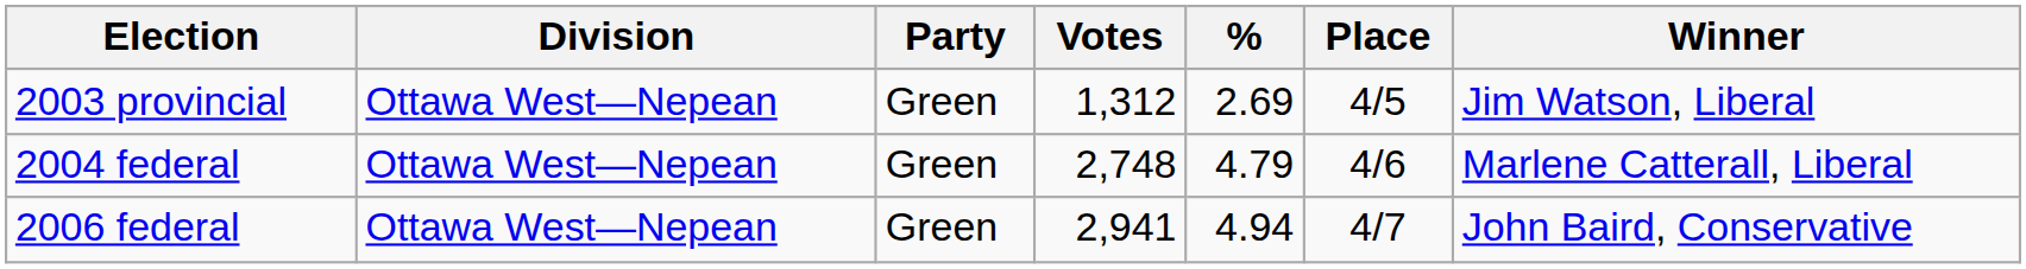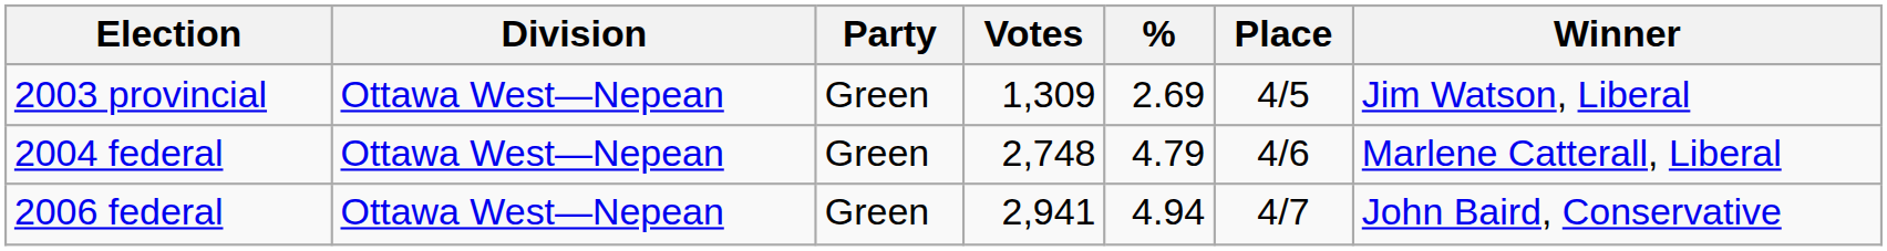2003 provincial | Votes: 1,312 -> 1,309
